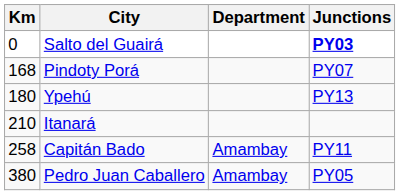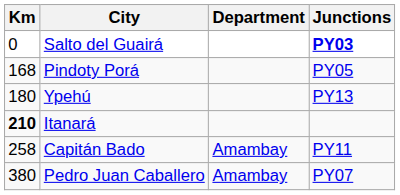Pindoty Porá | Junctions: PY07 -> PY05
Itanará | Km: normal -> bold
Pedro Juan Caballero | Junctions: PY05 -> PY07
